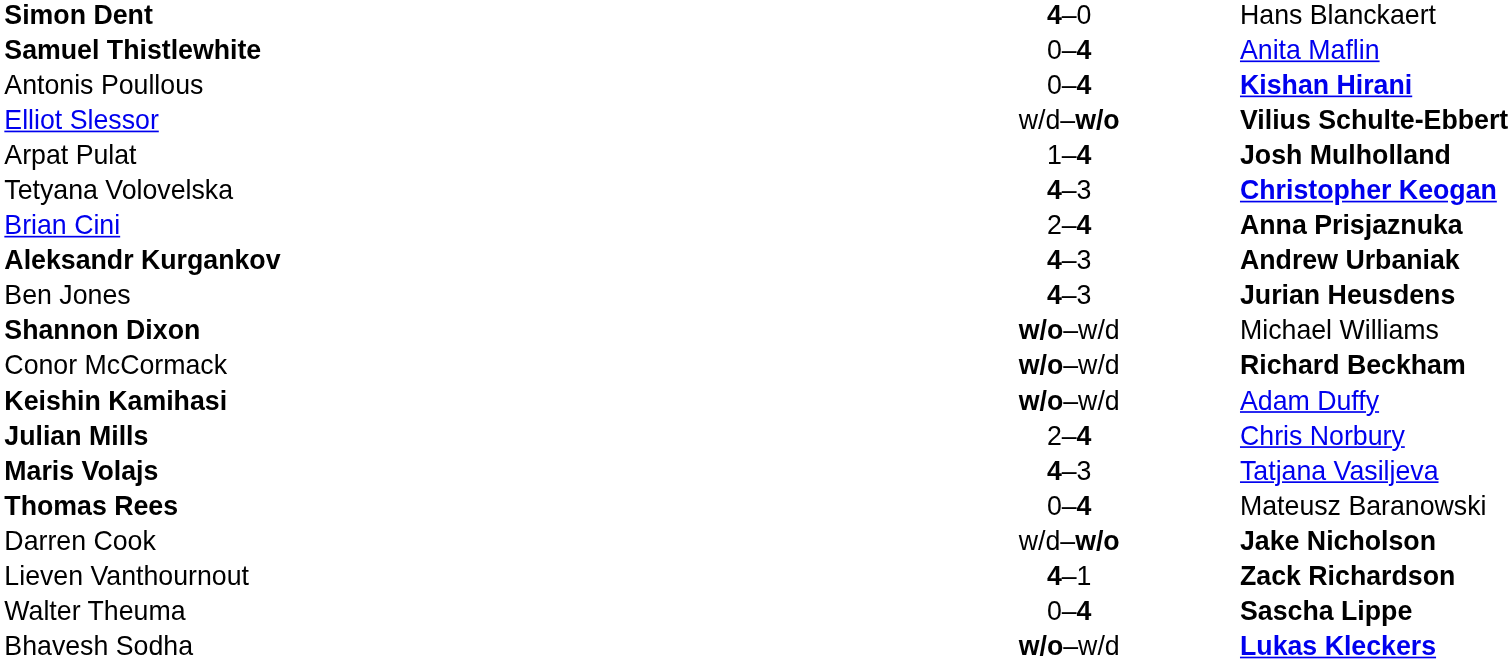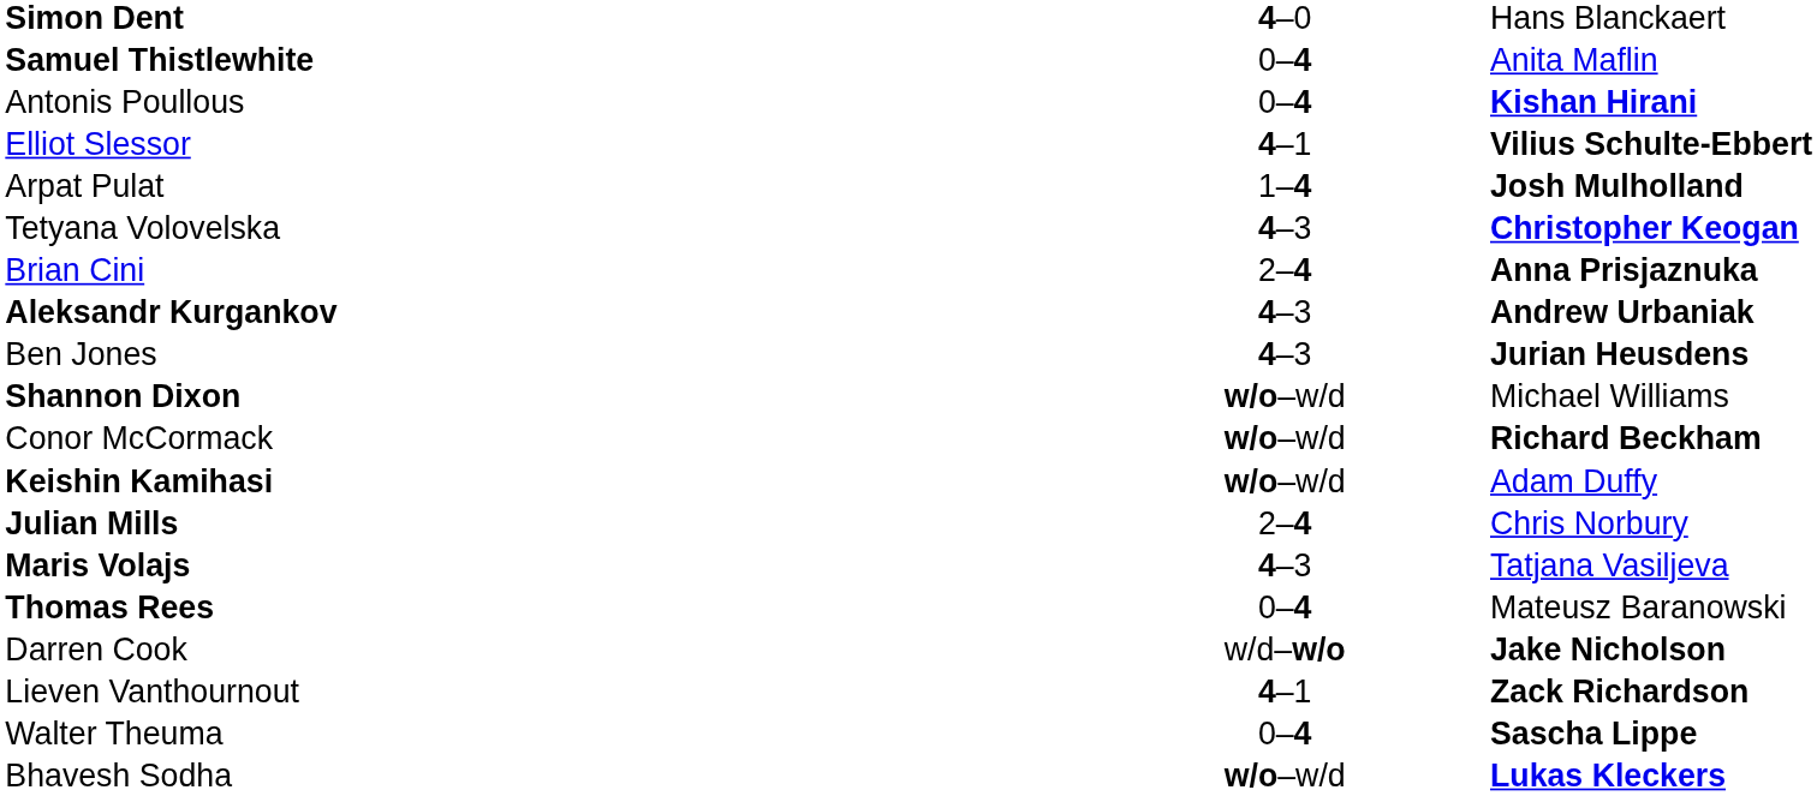Elliot Slessor | column 2: w/d–w/o -> 4–1
